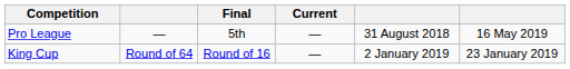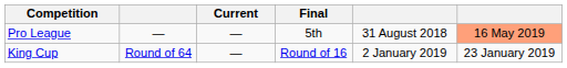columns swapped: Current <-> Final
Pro League | column 6: no background -> lightsalmon background
